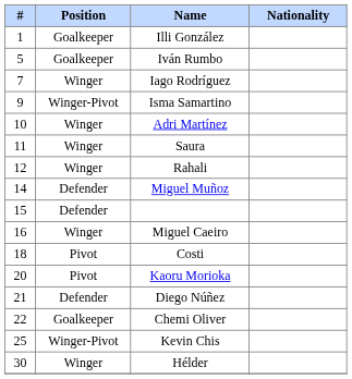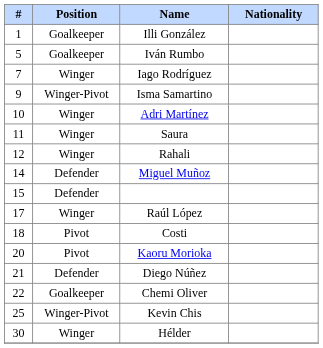- row: 16 | Winger | Miguel Caeiro
+ row: 17 | Winger | Raúl López
